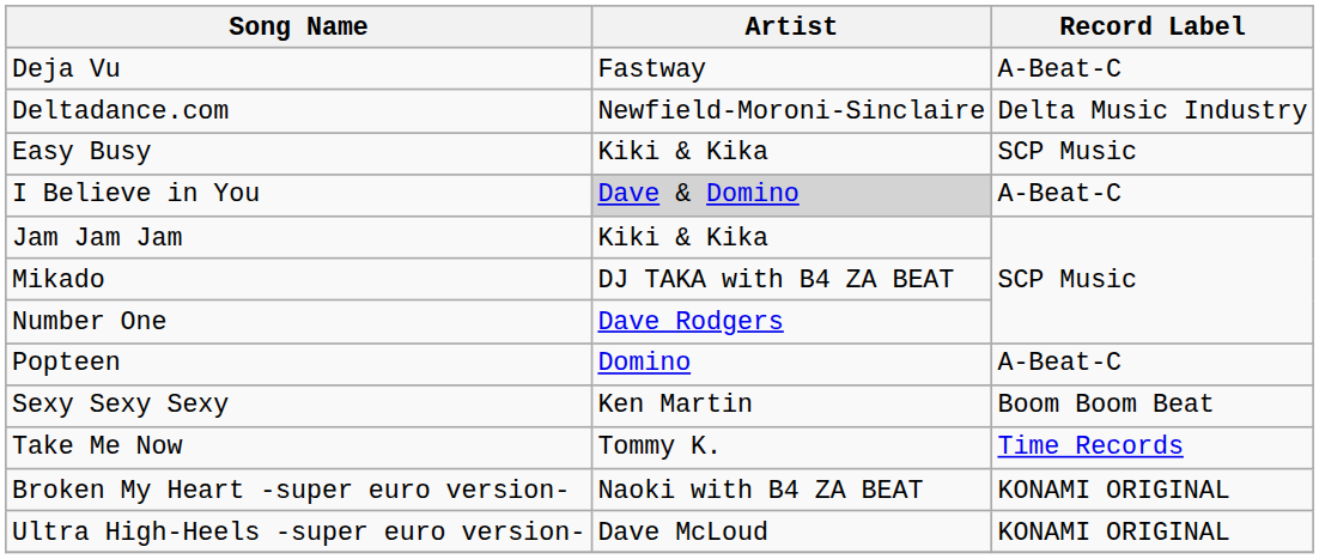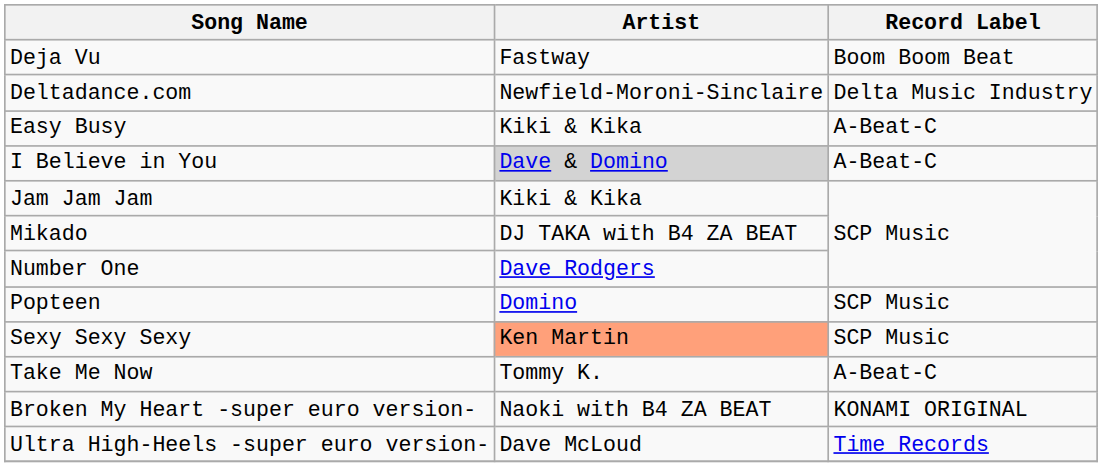Deja Vu | Record Label: A-Beat-C -> Boom Boom Beat
Easy Busy | Record Label: SCP Music -> A-Beat-C
Popteen | Record Label: A-Beat-C -> SCP Music
Sexy Sexy Sexy | Artist: no background -> lightsalmon background
Sexy Sexy Sexy | Record Label: Boom Boom Beat -> SCP Music
Take Me Now | Record Label: Time Records -> A-Beat-C
Ultra High-Heels -super euro version- | Record Label: KONAMI ORIGINAL -> Time Records
